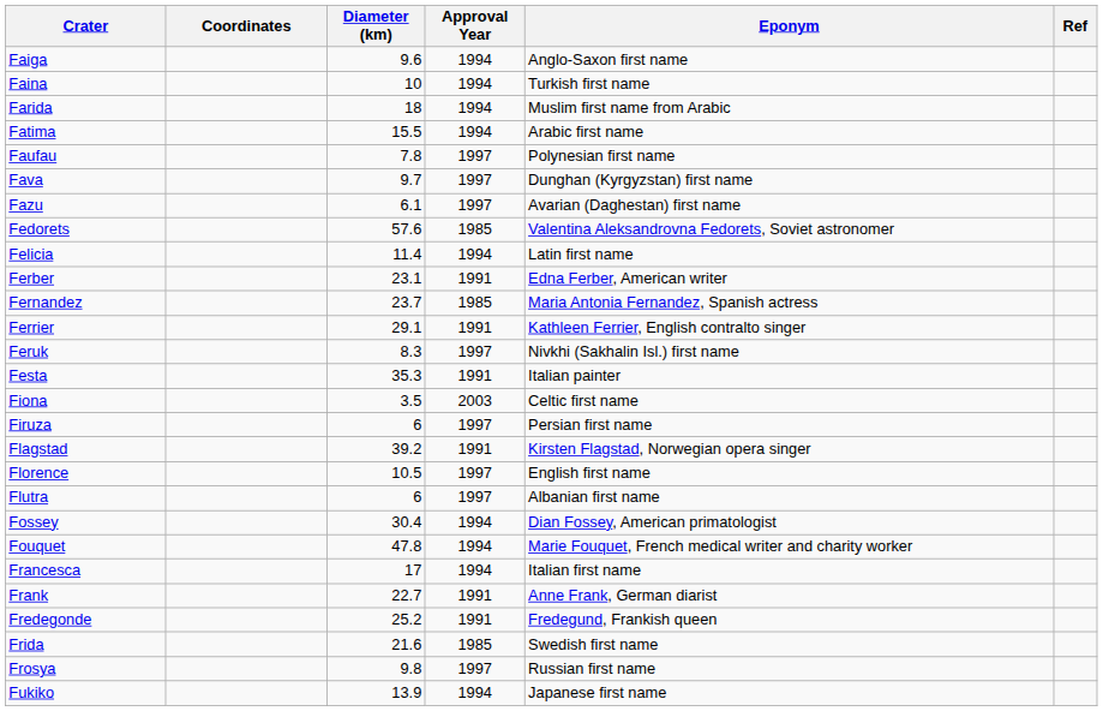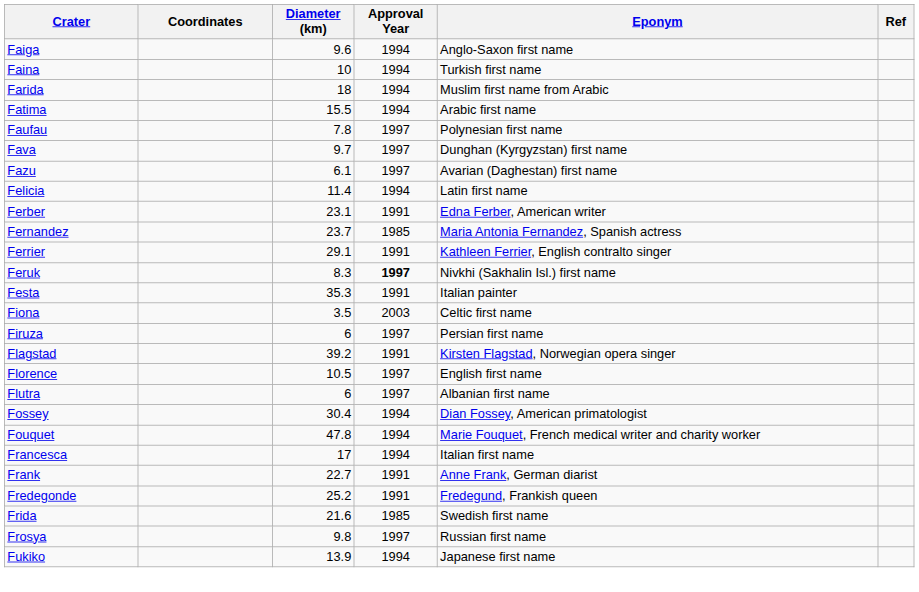- row: Fedorets | 57.6 | 1985 | Valentina Aleksandrovna Fedorets, Soviet astronomer
Feruk | Approval Year: normal -> bold
